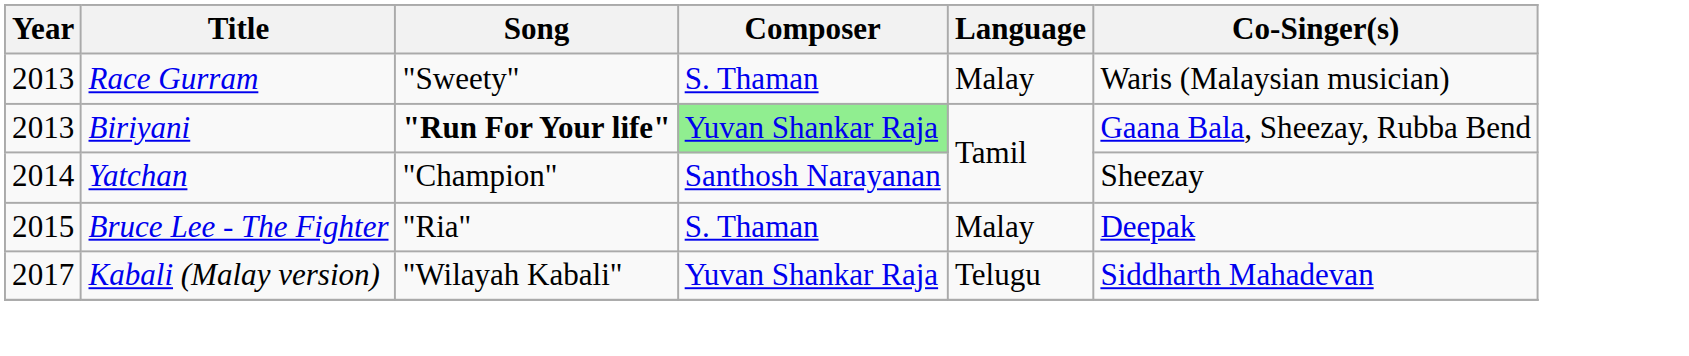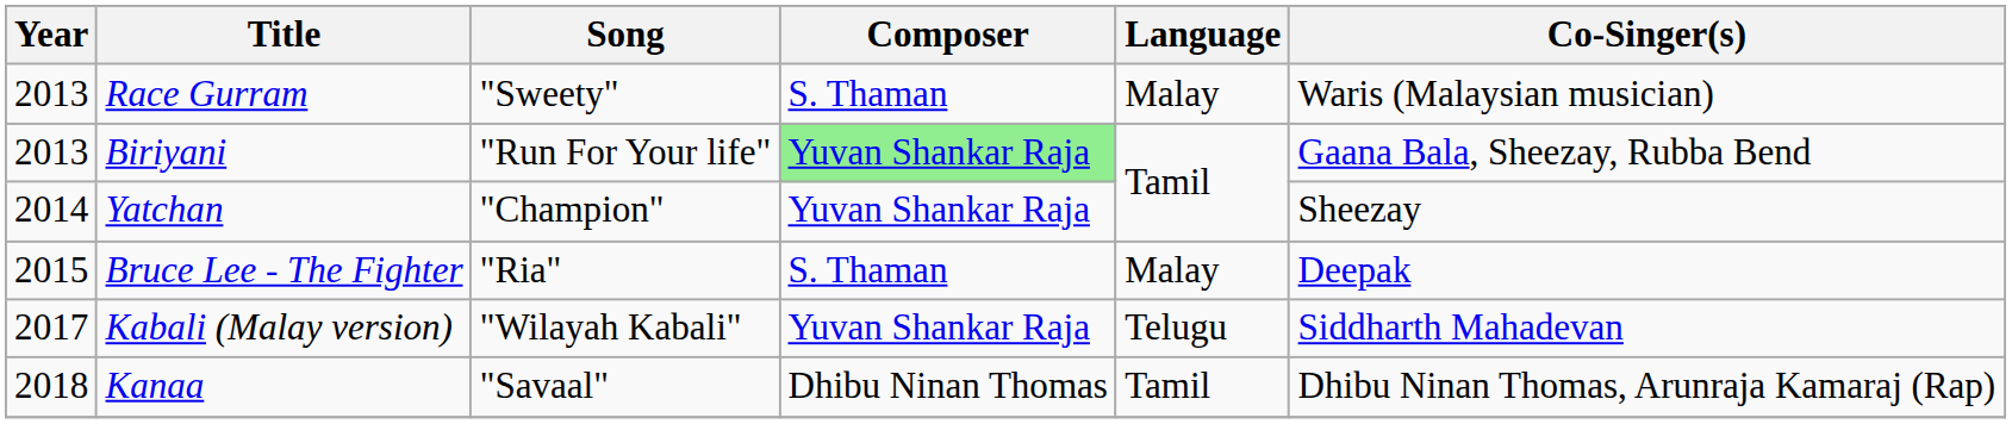Biriyani | Song: bold -> normal
Yatchan | Composer: Santhosh Narayanan -> Yuvan Shankar Raja
+ row: 2018 | Kanaa | "Savaal" | Dhibu Ninan Thomas | Tamil | Dhibu Ninan Thomas, Arunraja Kamaraj (Rap)
